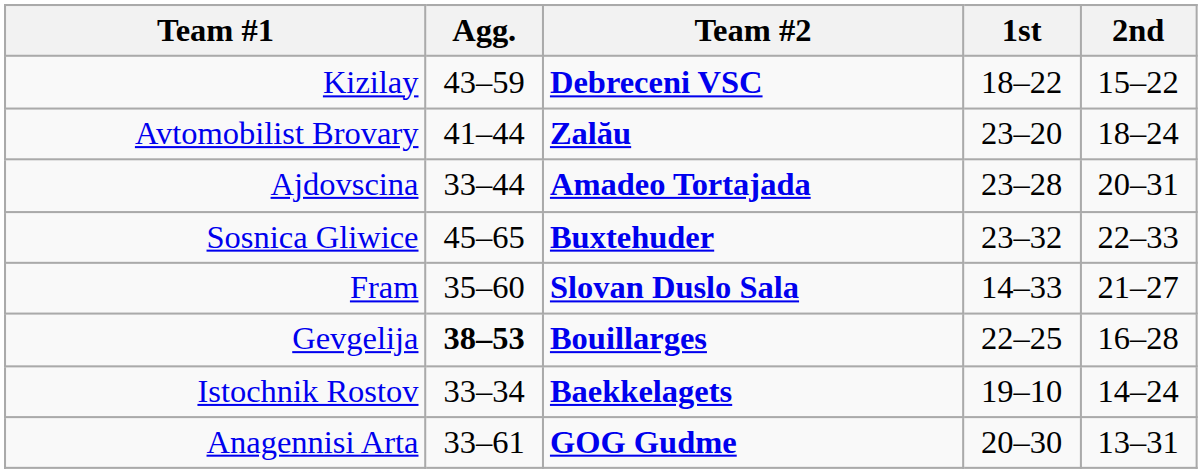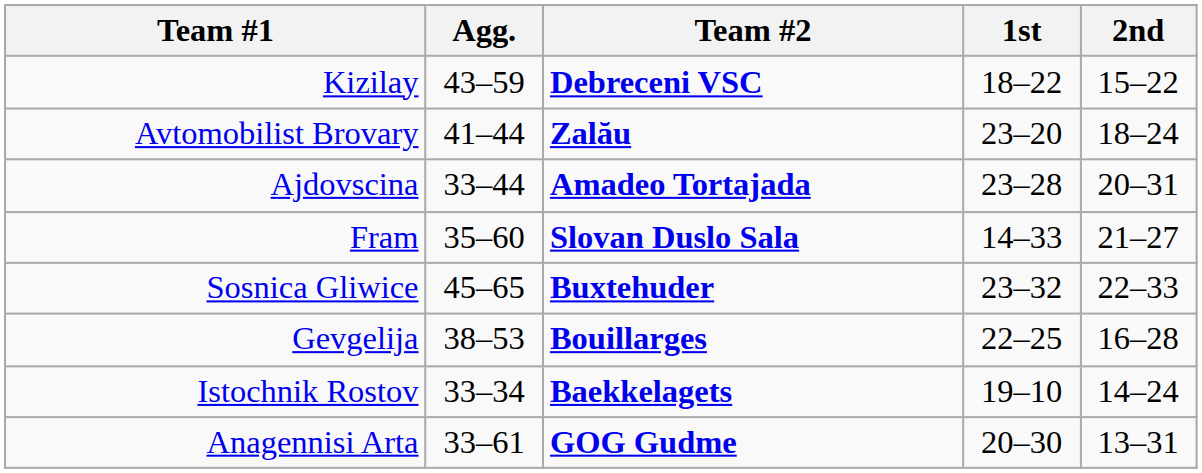rows swapped: Sosnica Gliwice <-> Fram
Gevgelija | Agg.: bold -> normal
